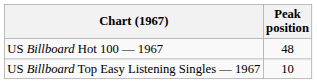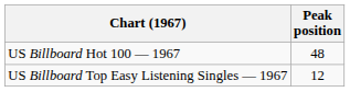US Billboard Top Easy Listening Singles — 1967 | Peak position: 10 -> 12
